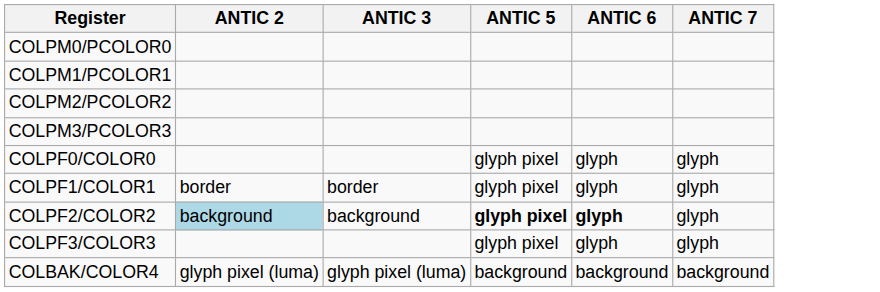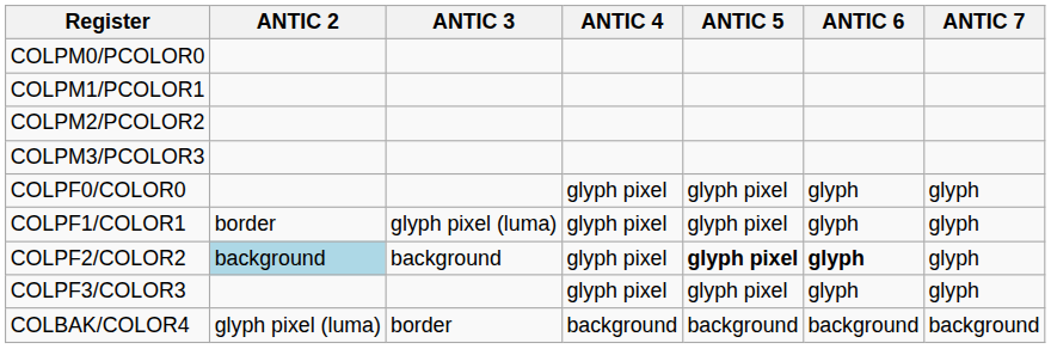+ column: ANTIC 4 | glyph pixel | glyph pixel | glyph pixel | glyph pixel | background
COLPF1/COLOR1 | ANTIC 3: border -> glyph pixel (luma)
COLBAK/COLOR4 | ANTIC 3: glyph pixel (luma) -> border
